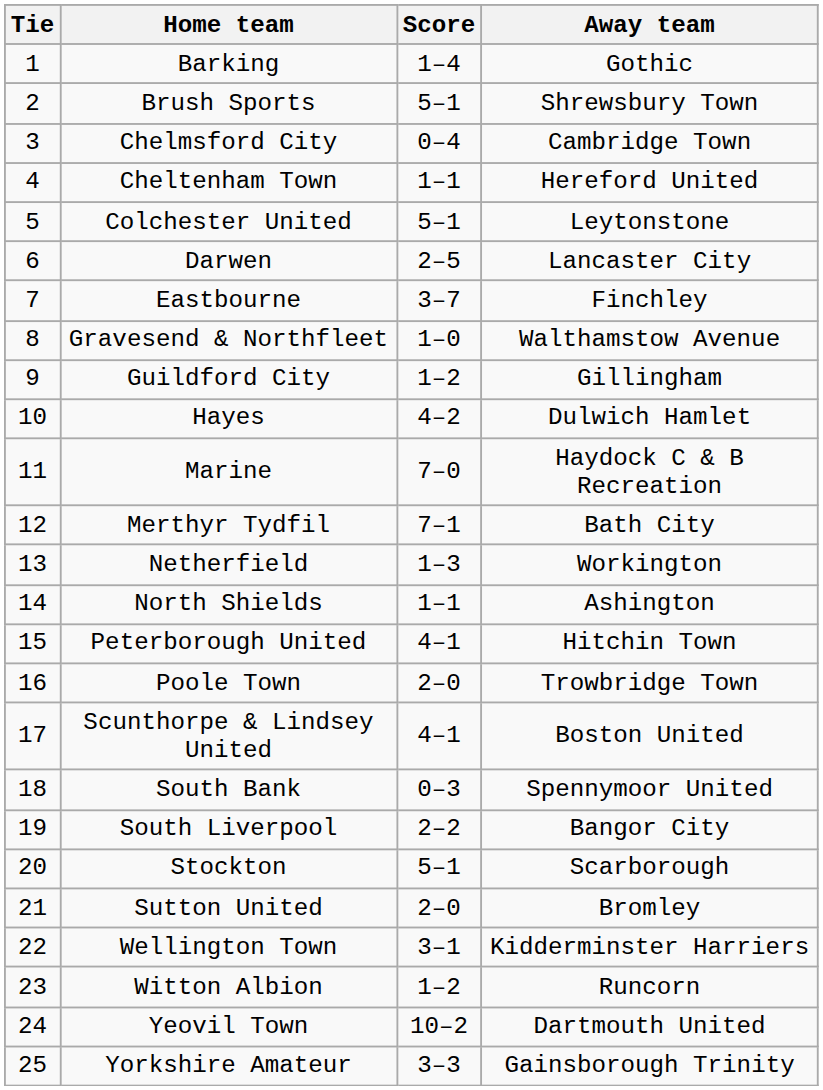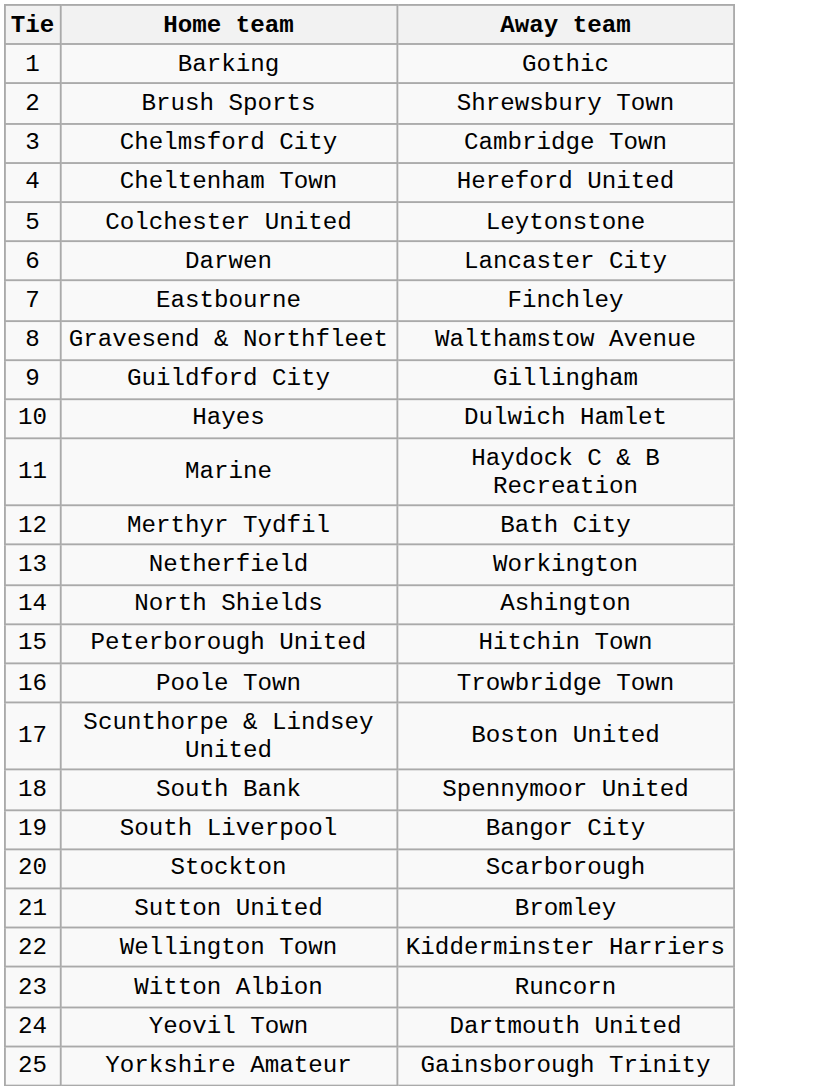- column: Score | 1–4 | 5–1 | 0–4 | 1–1 | 5–1 | 2–5 | 3–7 | 1–0 | 1–2 | 4–2 | 7–0 | 7–1 | 1–3 | 1–1 | 4–1 | 2–0 | 4–1 | 0–3 | 2–2 | 5–1 | 2–0 | 3–1 | 1–2 | 10–2 | 3–3
